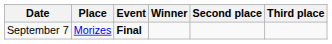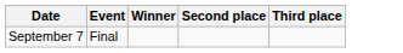- column: Place | Morizes
September 7 | Event: bold -> normal
